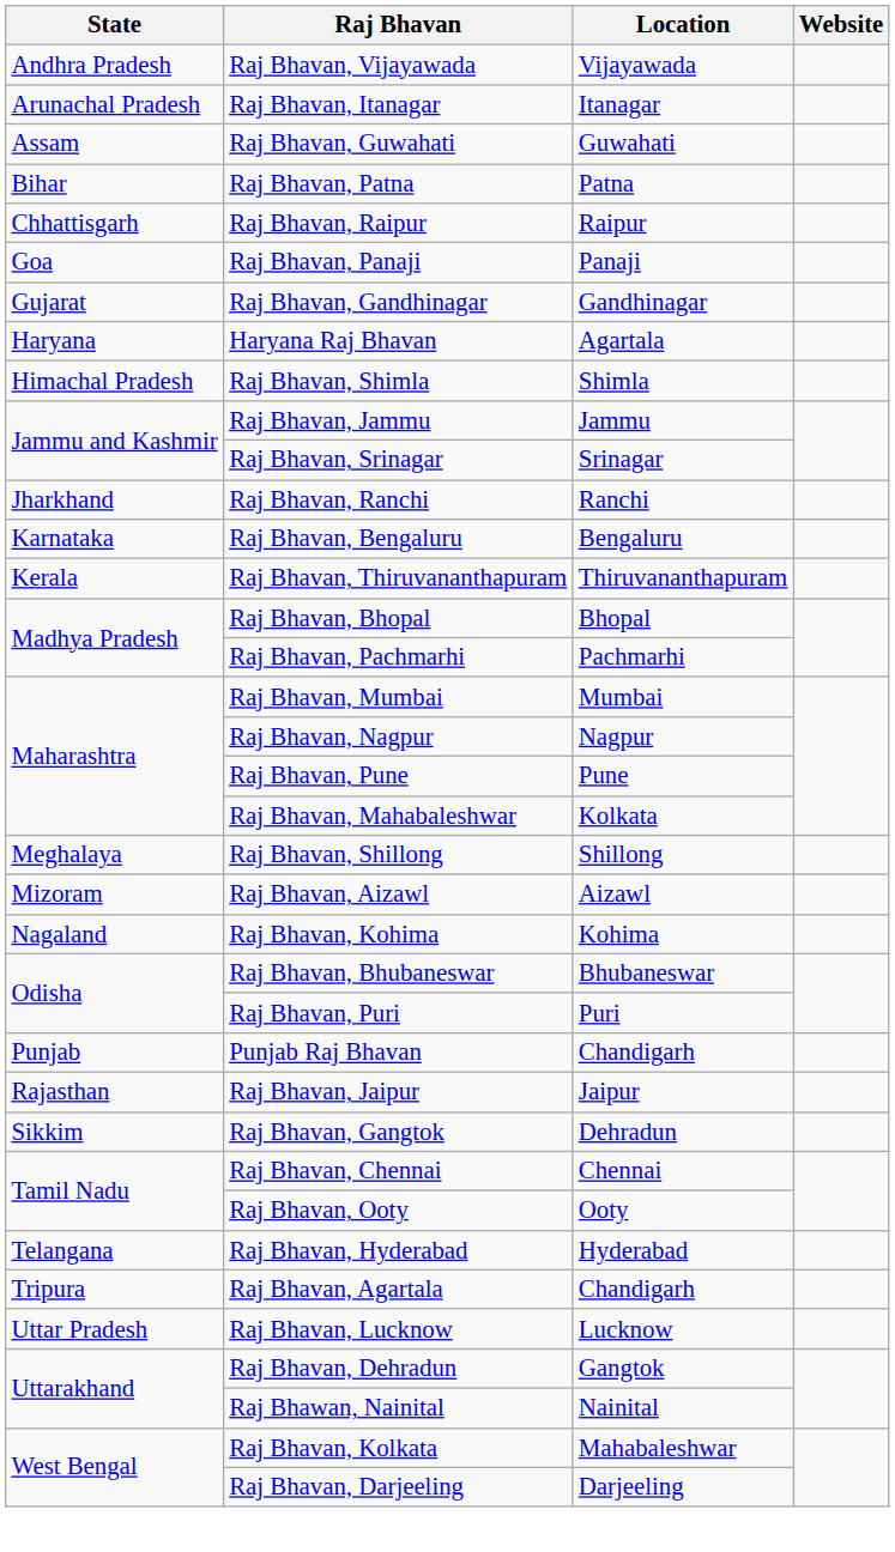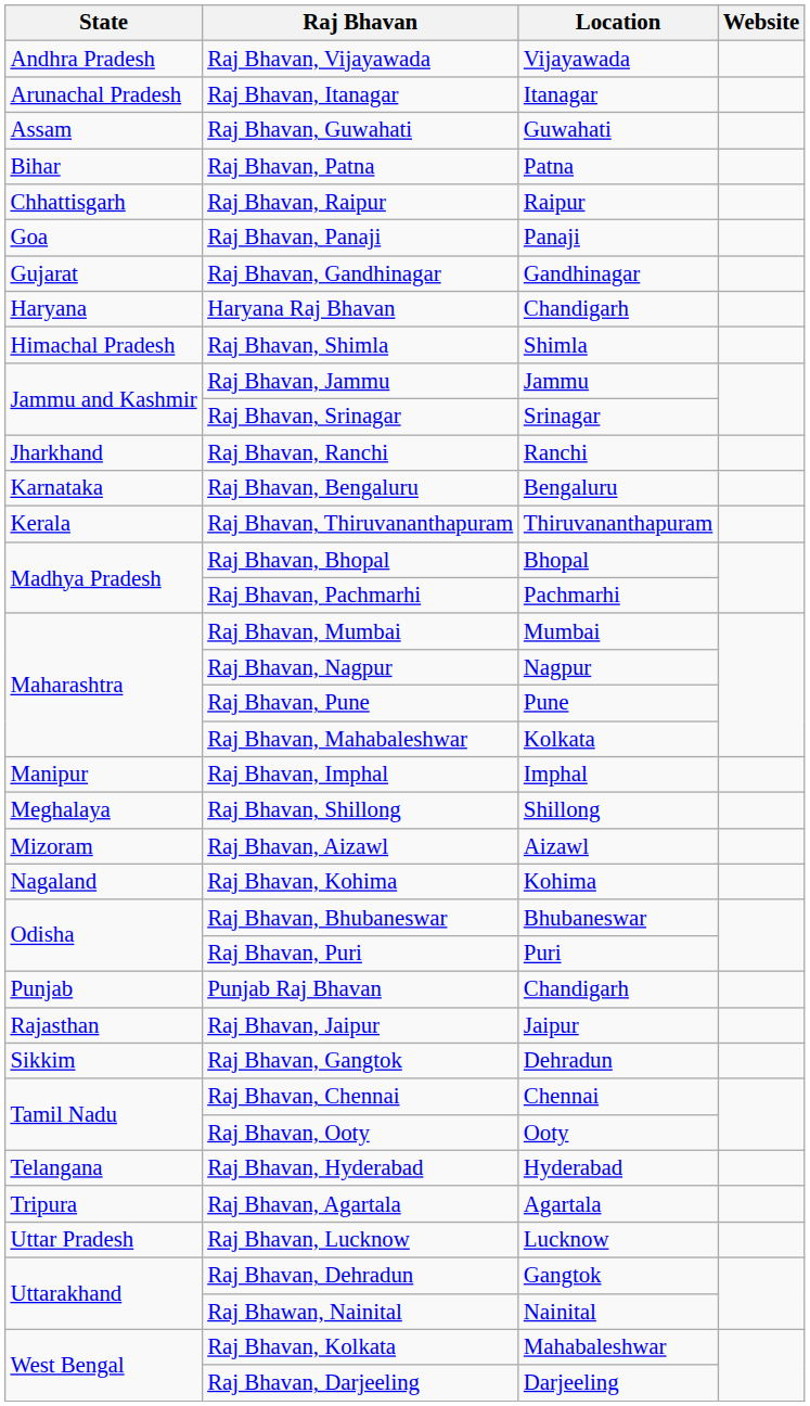Haryana Raj Bhavan | Location: Agartala -> Chandigarh
+ row: Manipur | Raj Bhavan, Imphal | Imphal
Raj Bhavan, Agartala | Location: Chandigarh -> Agartala
